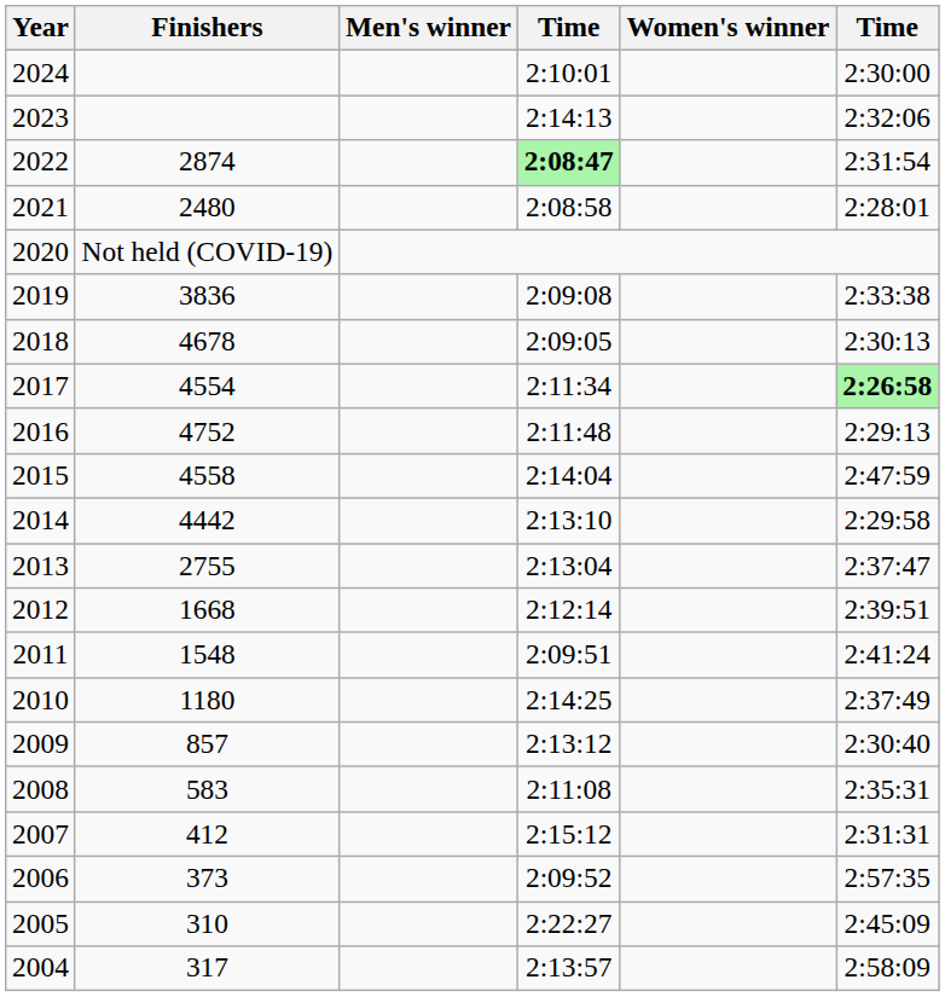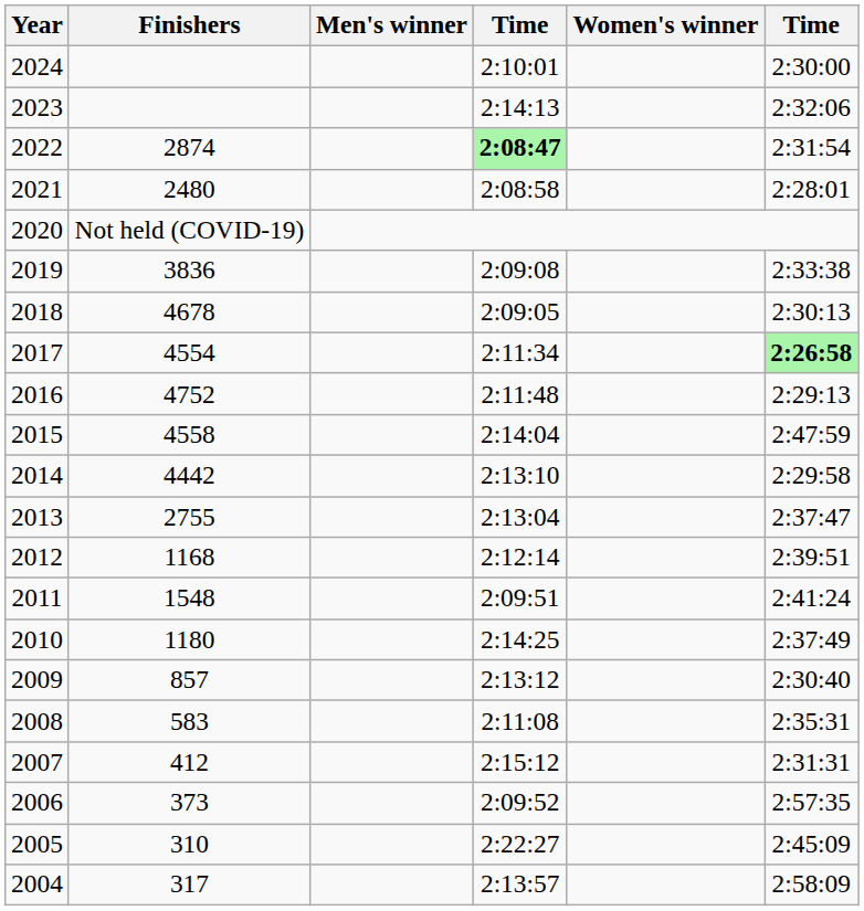2012 | Finishers: 1668 -> 1168
